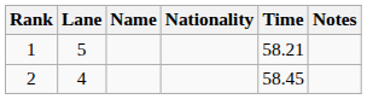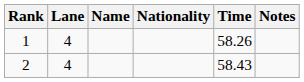1 | Lane: 5 -> 4
1 | Time: 58.21 -> 58.26
2 | Time: 58.45 -> 58.43
